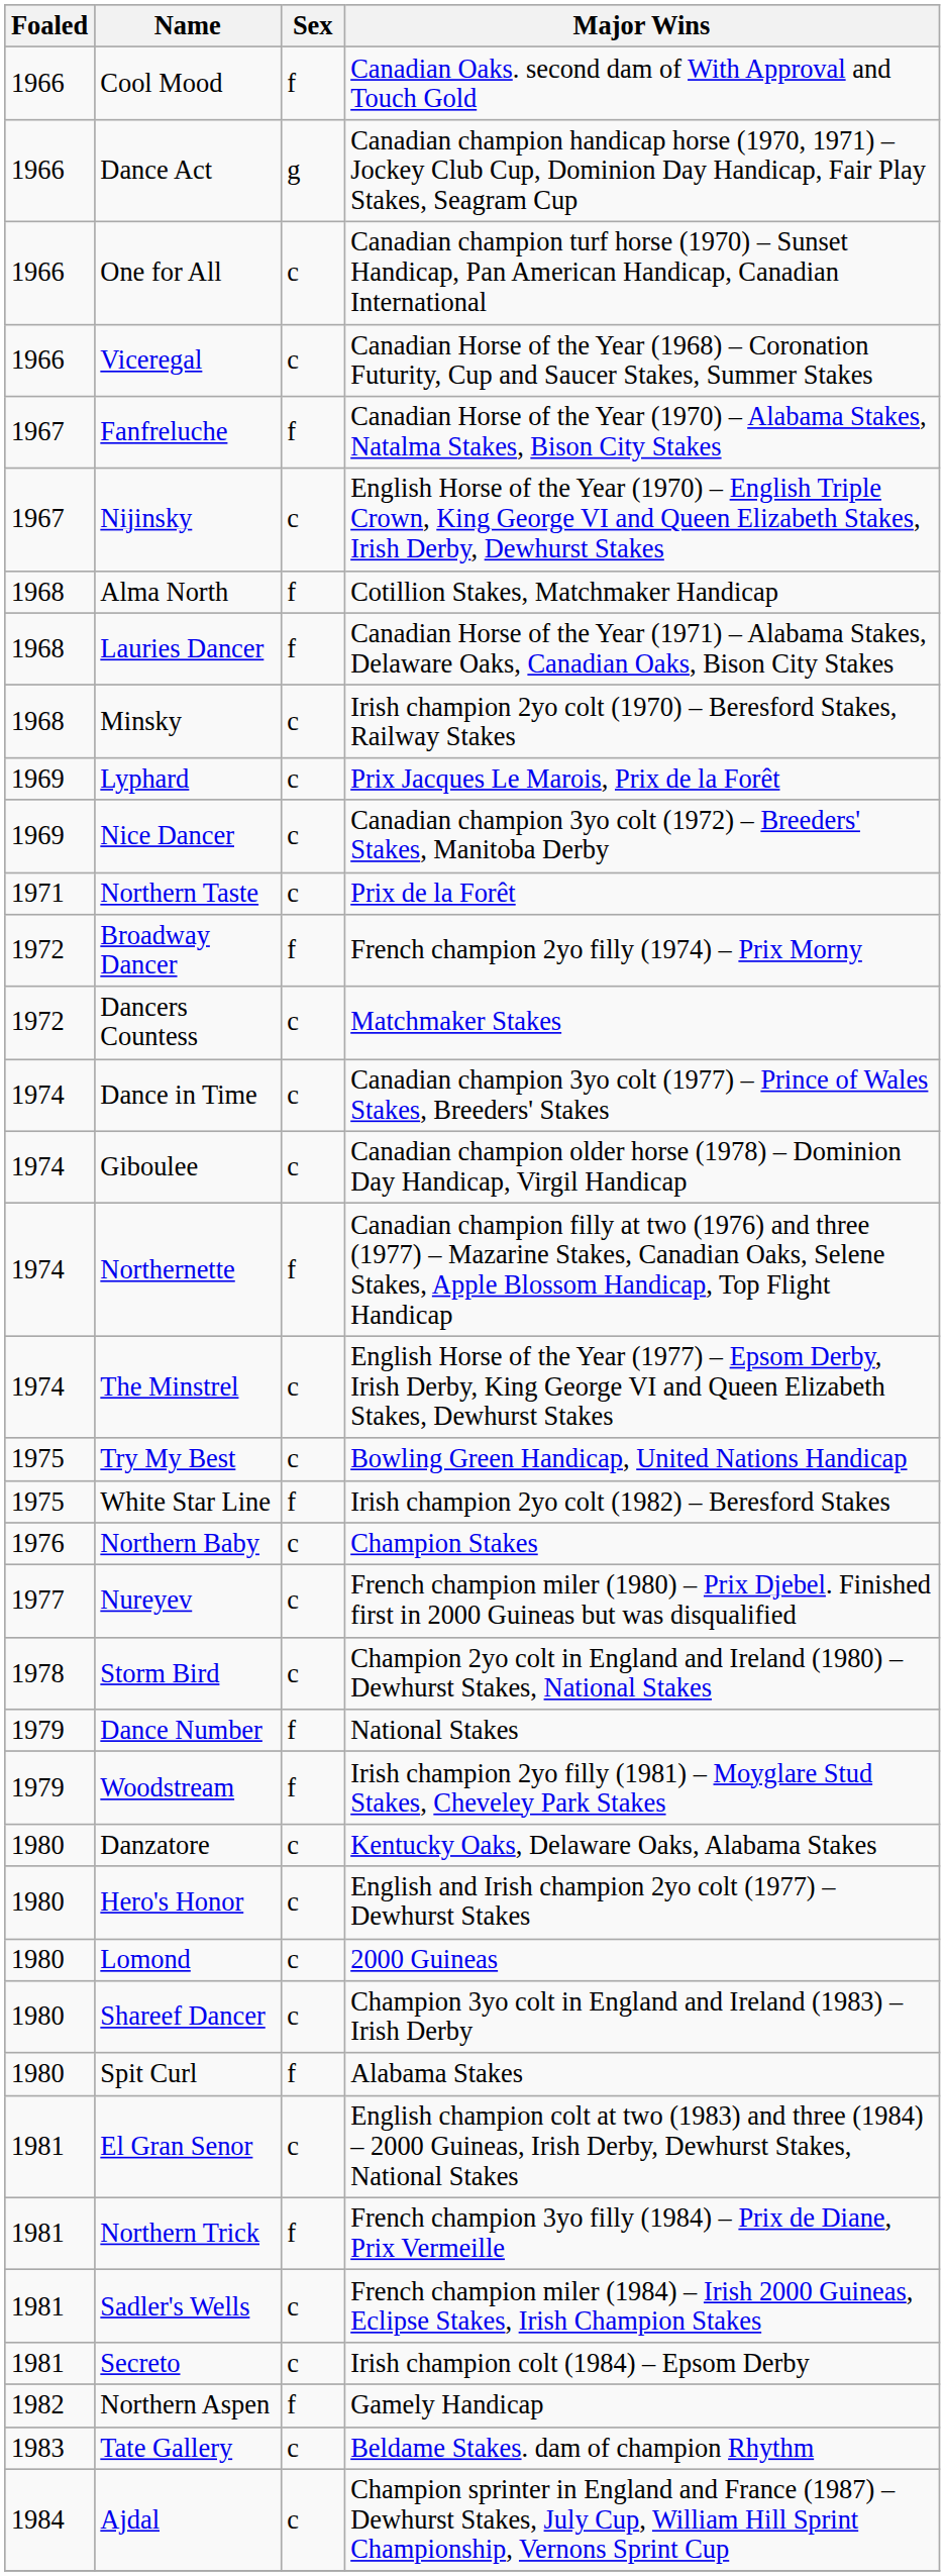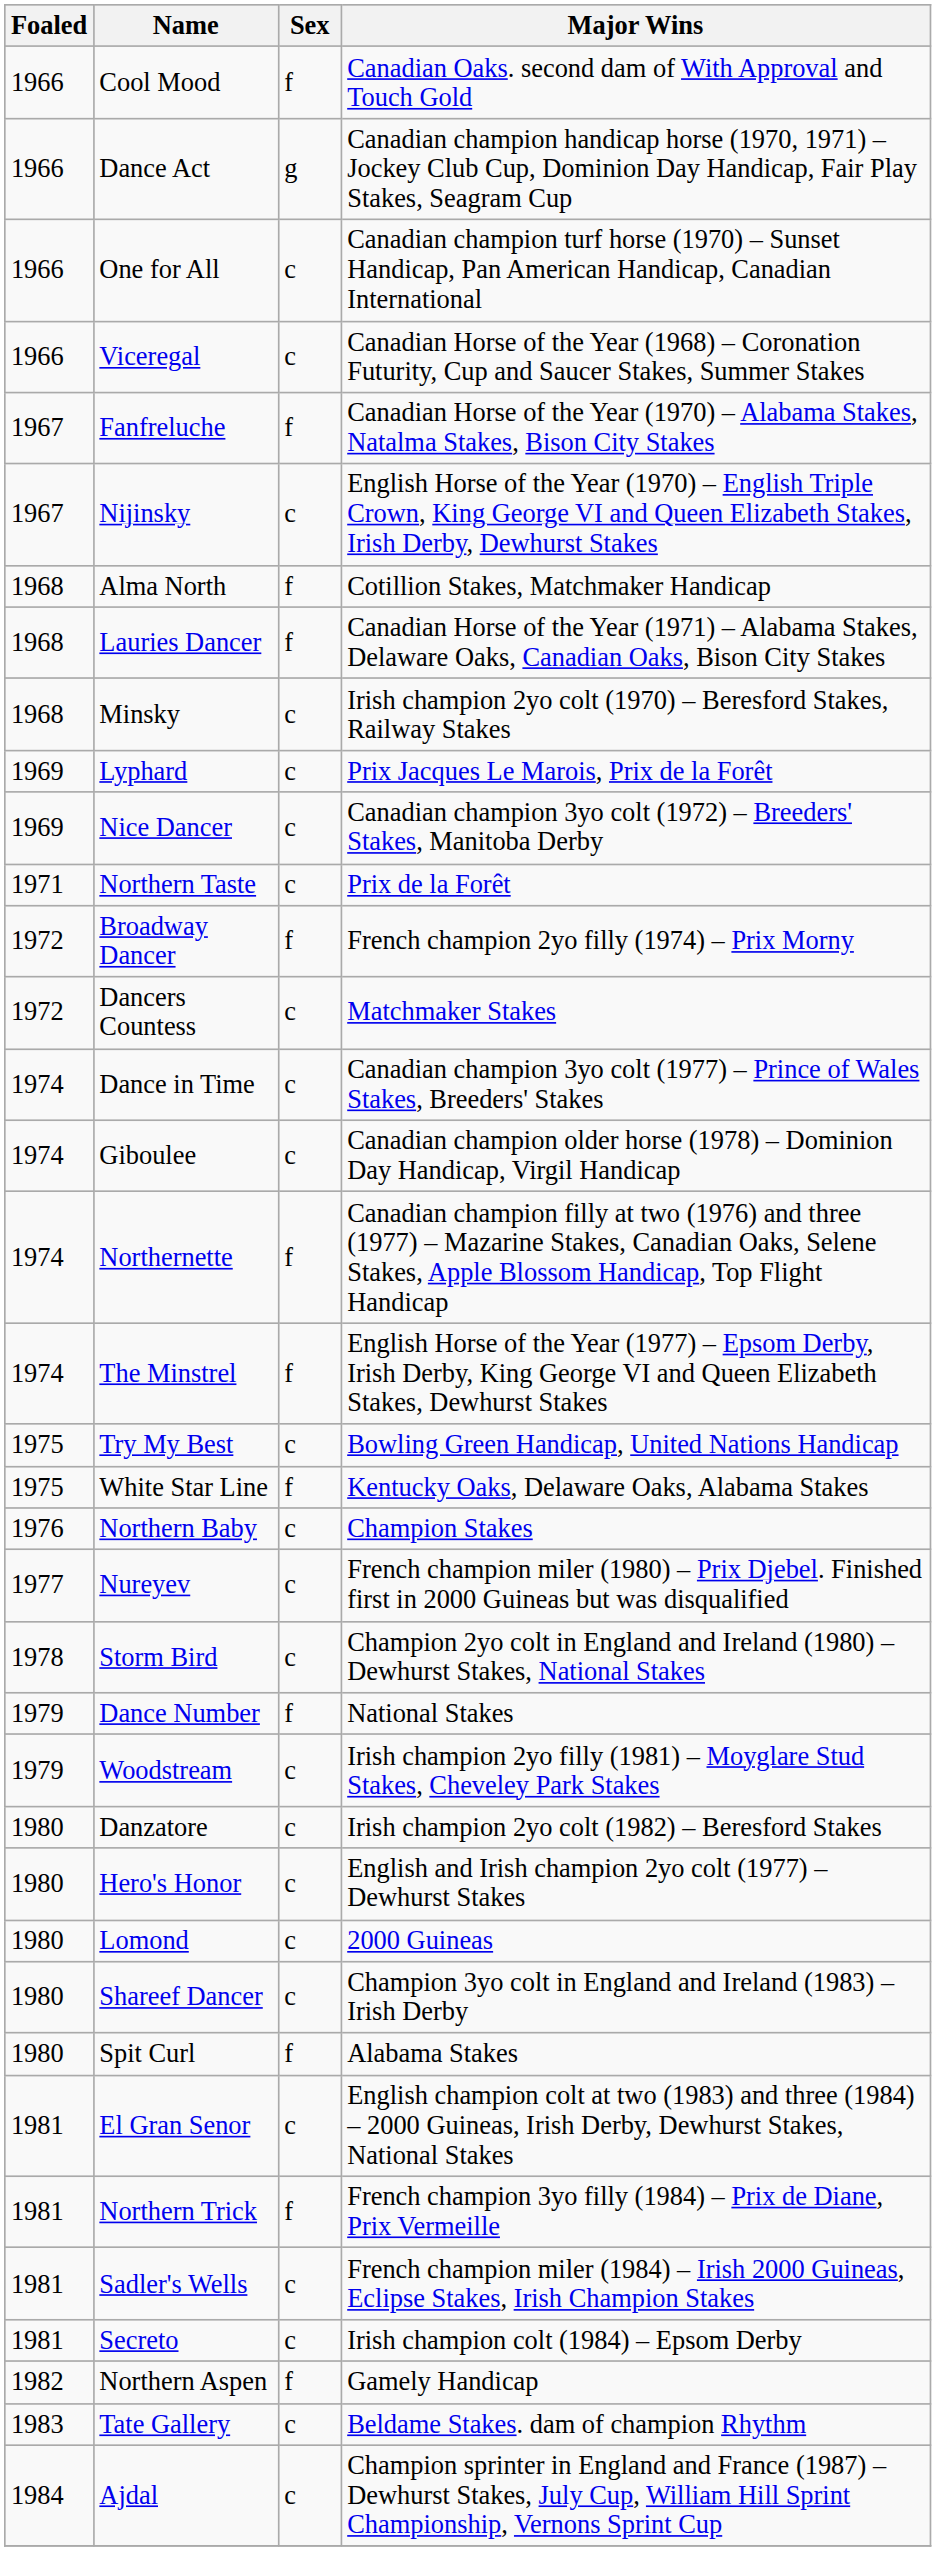The Minstrel | Sex: c -> f
White Star Line | Major Wins: Irish champion 2yo colt (1982) – Beresford Stakes -> Kentucky Oaks, Delaware Oaks, Alabama Stakes
Woodstream | Sex: f -> c
Danzatore | Major Wins: Kentucky Oaks, Delaware Oaks, Alabama Stakes -> Irish champion 2yo colt (1982) – Beresford Stakes
